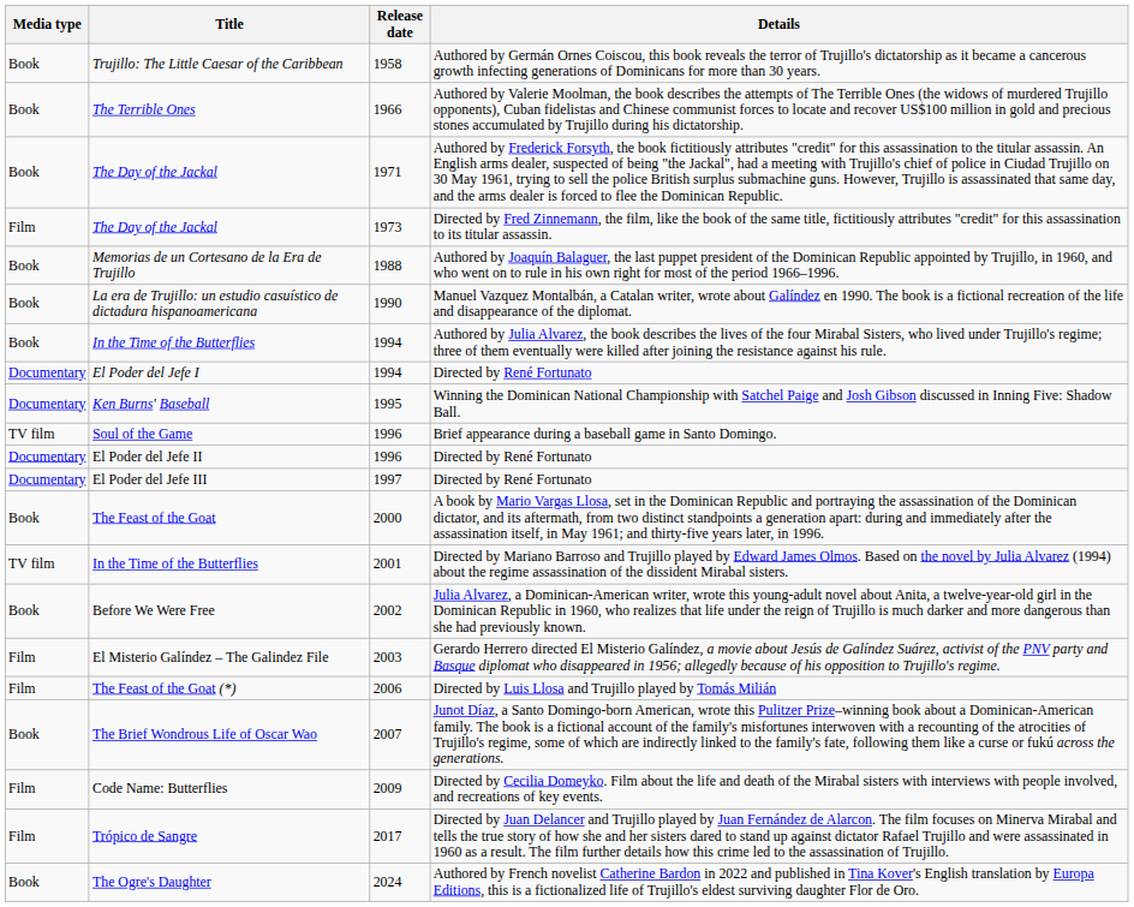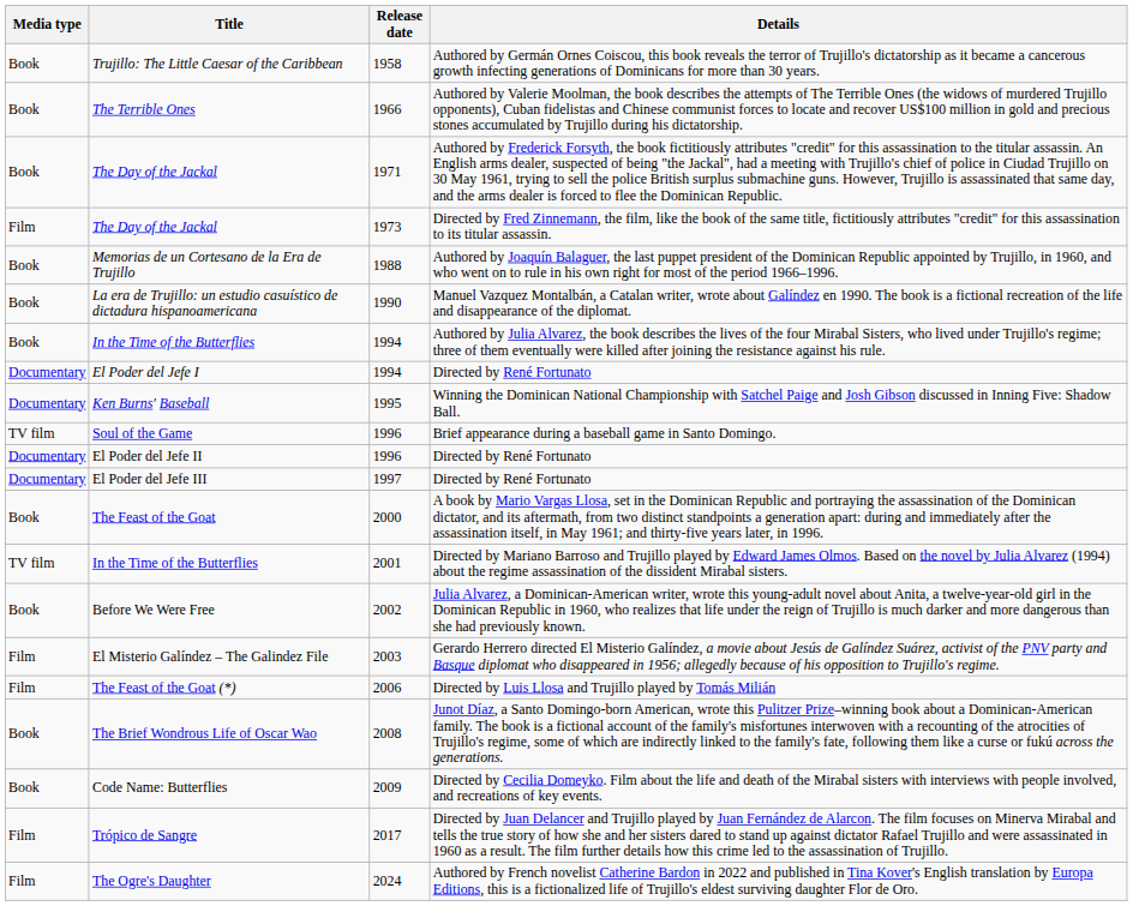The Brief Wondrous Life of Oscar Wao | Release date: 2007 -> 2008
Code Name: Butterflies | Media type: Film -> Book
The Ogre's Daughter | Media type: Book -> Film
